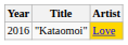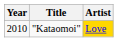"Kataomoi" | Year: 2016 -> 2010
